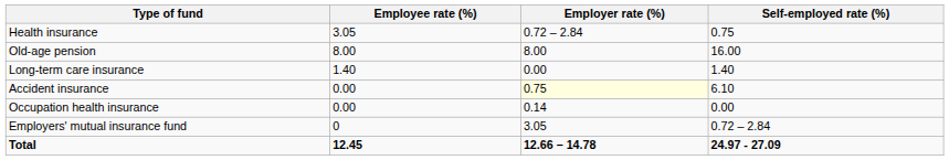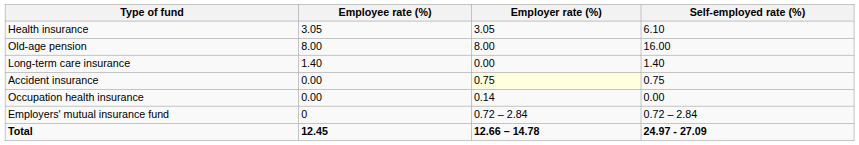Health insurance | Employer rate (%): 0.72 – 2.84 -> 3.05
Health insurance | Self-employed rate (%): 0.75 -> 6.10
Accident insurance | Self-employed rate (%): 6.10 -> 0.75
Employers' mutual insurance fund | Employer rate (%): 3.05 -> 0.72 – 2.84
